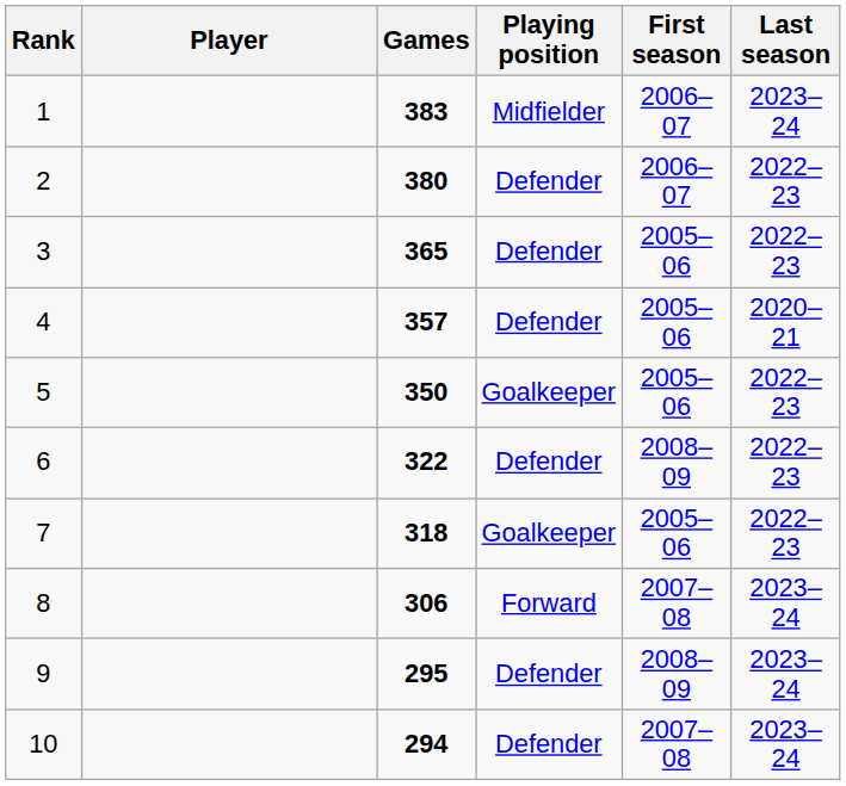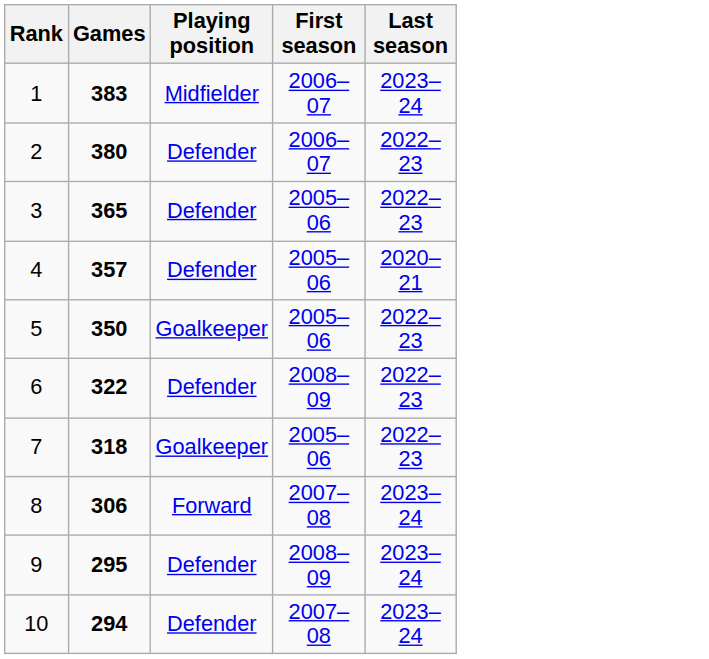- column: Player
